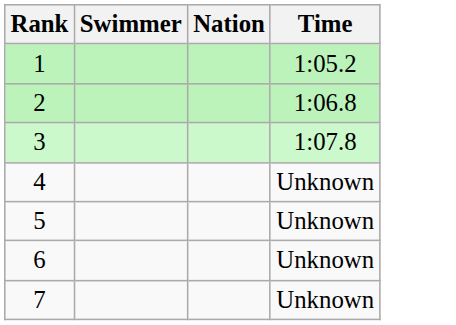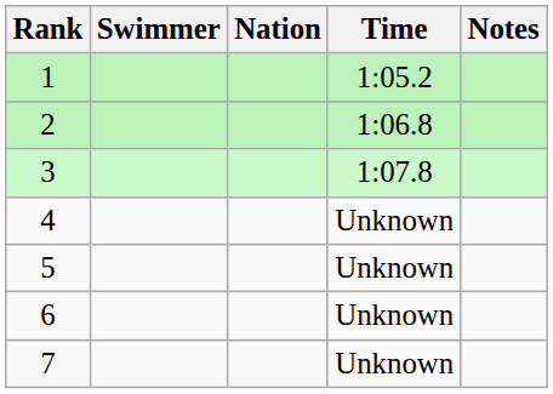+ column: Notes
